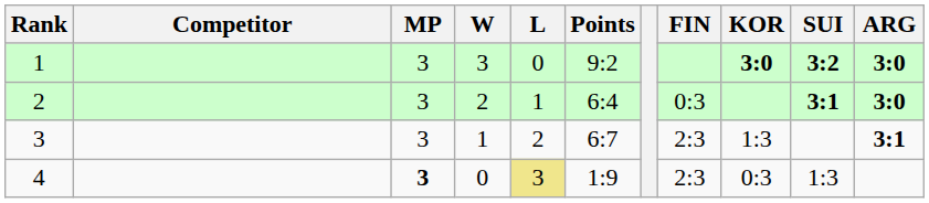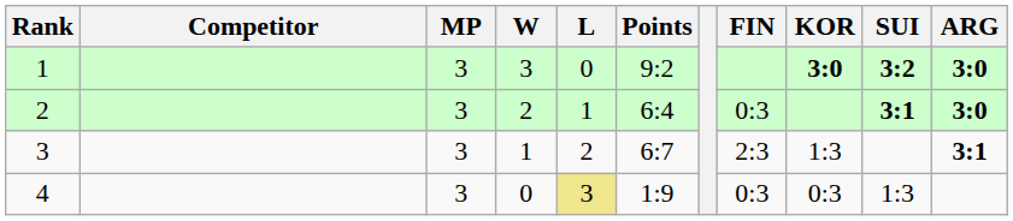4 | MP: bold -> normal
4 | FIN: 2:3 -> 0:3
